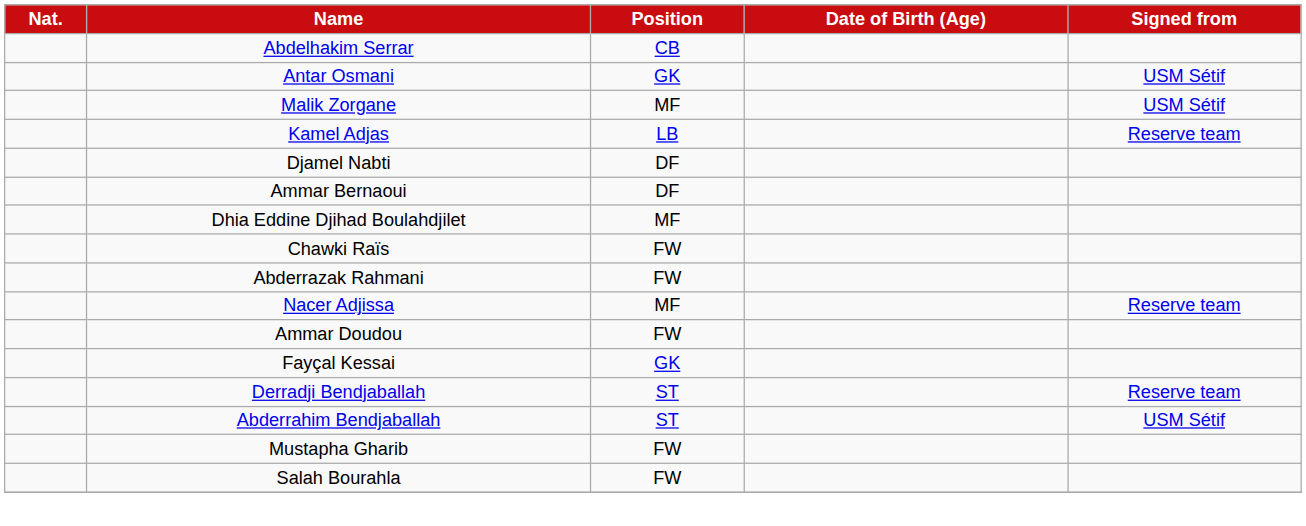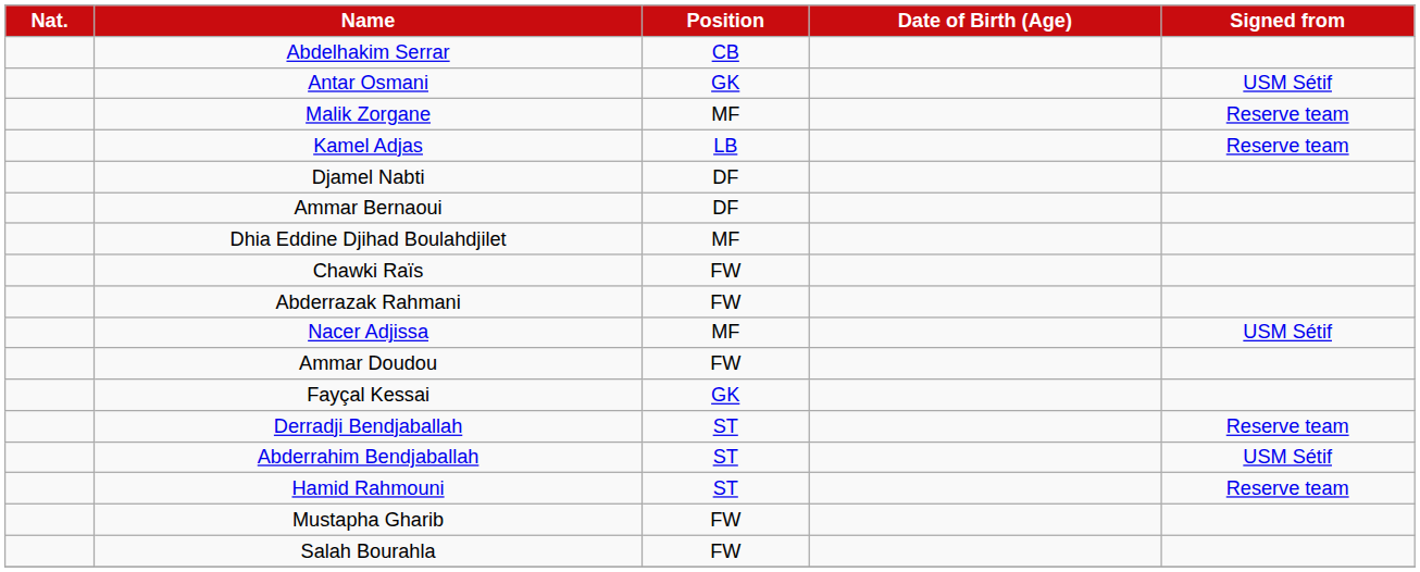Malik Zorgane | Signed from: USM Sétif -> Reserve team
Nacer Adjissa | Signed from: Reserve team -> USM Sétif
+ row: Hamid Rahmouni | ST | Reserve team
